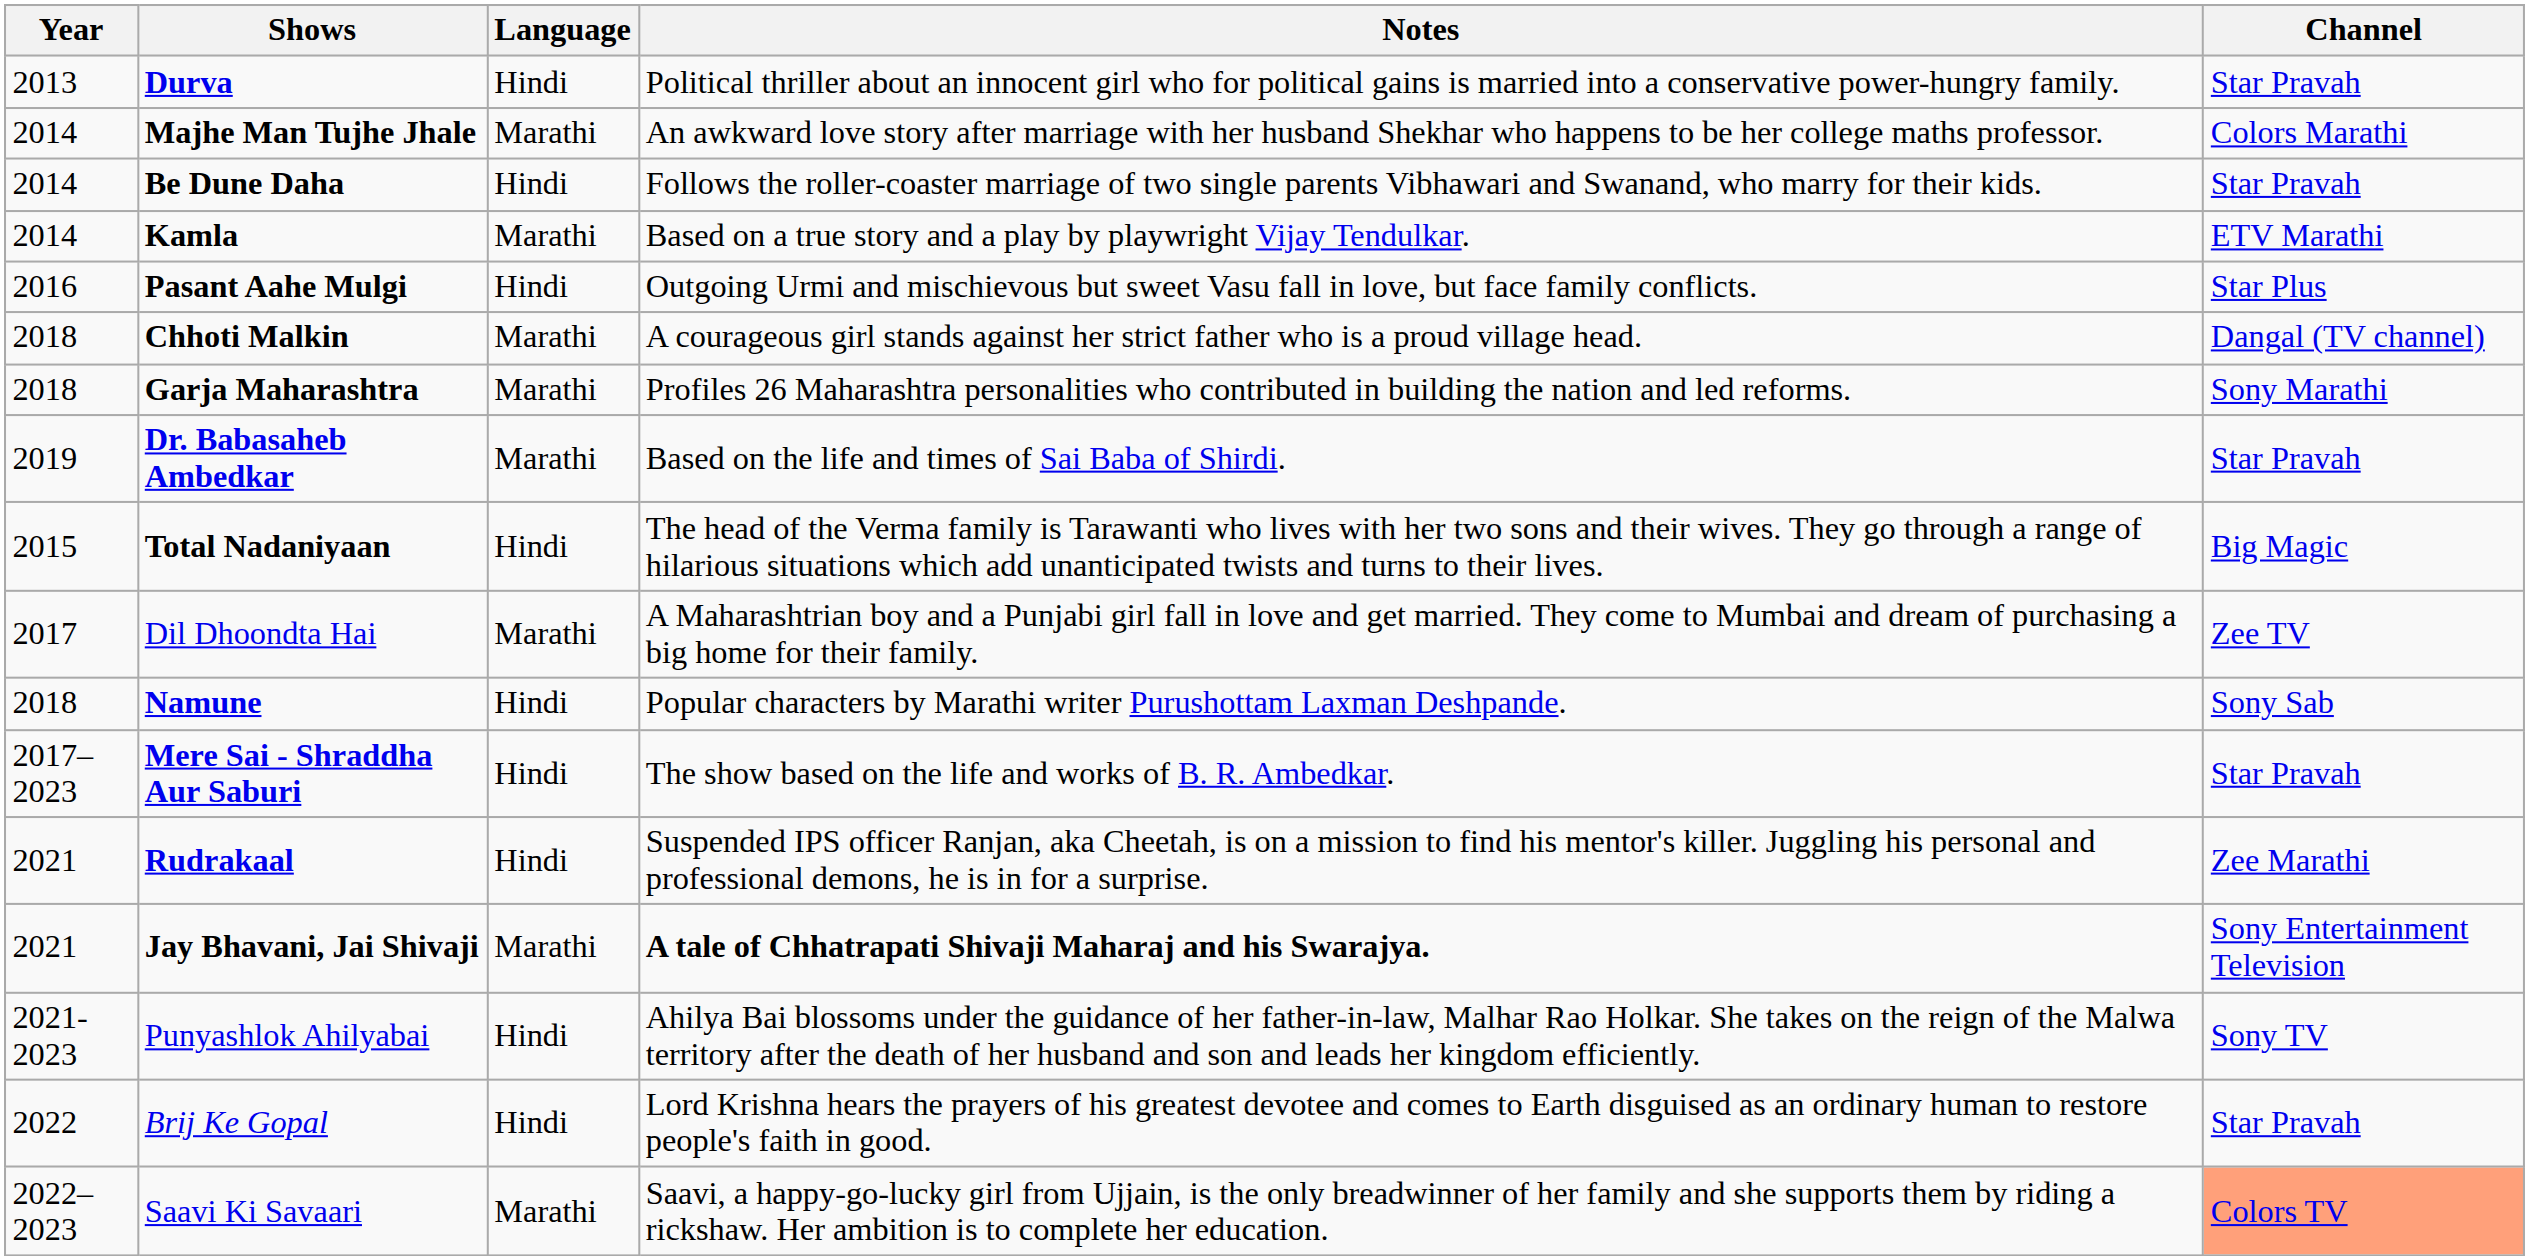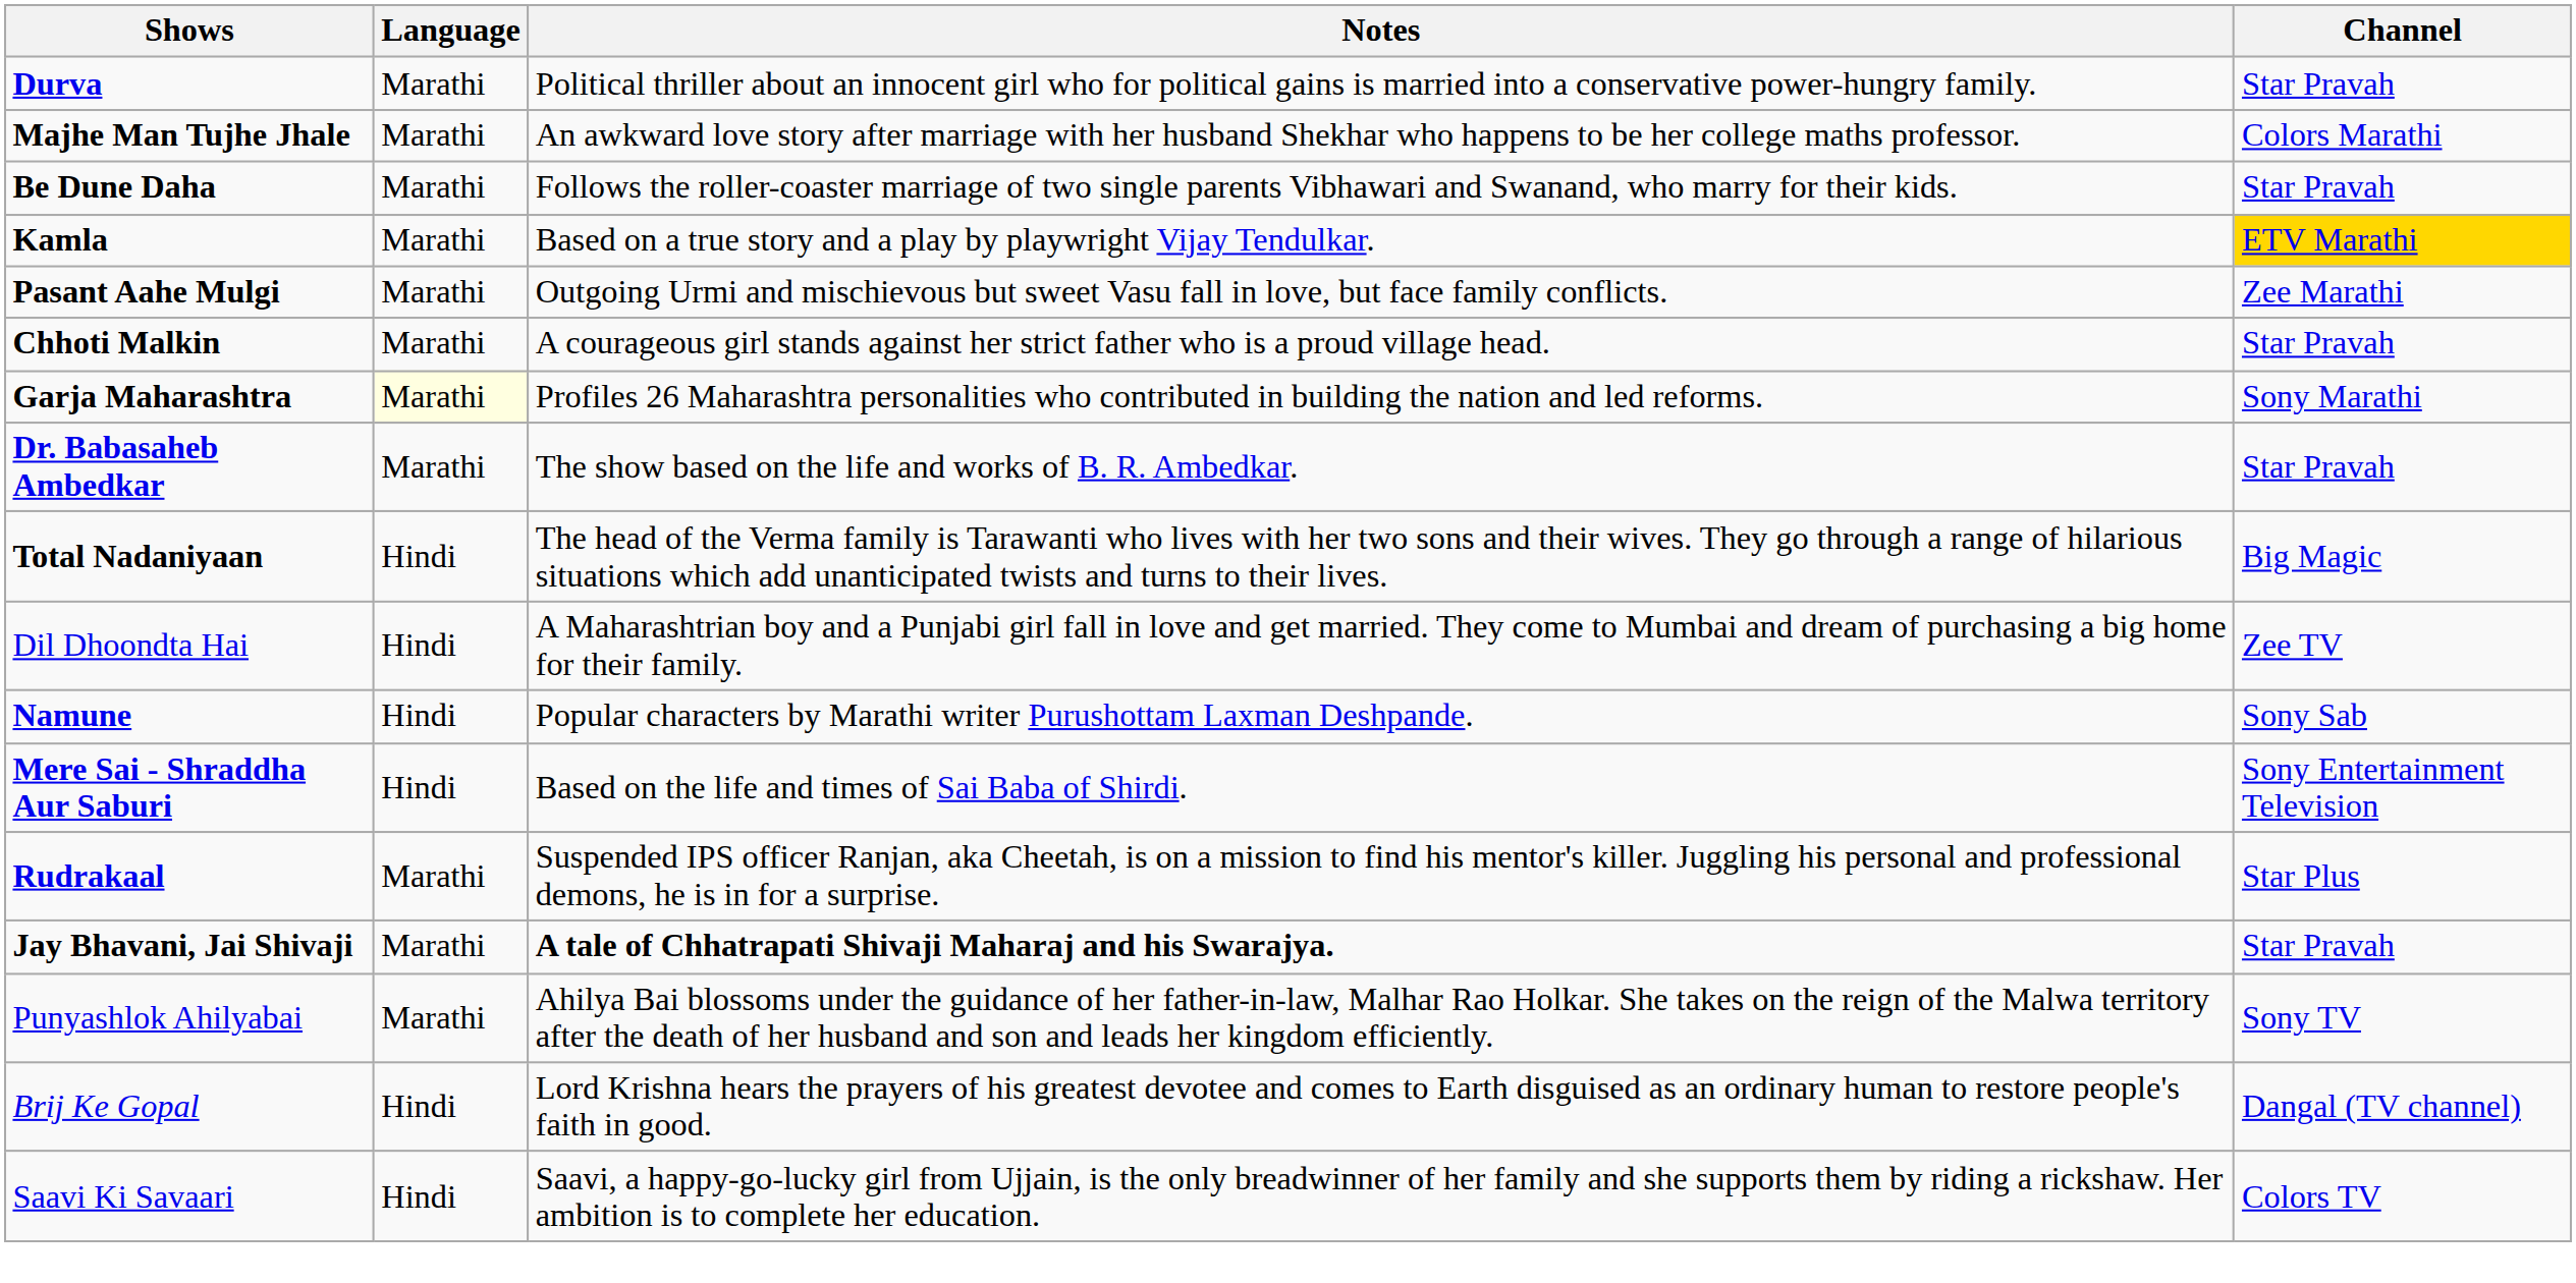- column: Year | 2013 | 2014 | 2014 | 2014 | 2016 | 2018 | 2018 | 2019 | 2015 | 2017 | 2018 | 2017–2023 | 2021 | 2021 | 2021-2023 | 2022 | 2022–2023
Durva | Language: Hindi -> Marathi
Be Dune Daha | Language: Hindi -> Marathi
Kamla | Channel: no background -> gold background
Pasant Aahe Mulgi | Language: Hindi -> Marathi
Pasant Aahe Mulgi | Channel: Star Plus -> Zee Marathi
Chhoti Malkin | Channel: Dangal (TV channel) -> Star Pravah
Garja Maharashtra | Language: no background -> lightyellow background
Dr. Babasaheb Ambedkar | Notes: Based on the life and times of Sai Baba of Shirdi. -> The show based on the life and works of B. R. Ambedkar.
Dil Dhoondta Hai | Language: Marathi -> Hindi
Mere Sai - Shraddha Aur Saburi | Notes: The show based on the life and works of B. R. Ambedkar. -> Based on the life and times of Sai Baba of Shirdi.
Mere Sai - Shraddha Aur Saburi | Channel: Star Pravah -> Sony Entertainment Television
Rudrakaal | Language: Hindi -> Marathi
Rudrakaal | Channel: Zee Marathi -> Star Plus
Jay Bhavani, Jai Shivaji | Channel: Sony Entertainment Television -> Star Pravah
Punyashlok Ahilyabai | Language: Hindi -> Marathi
Brij Ke Gopal | Channel: Star Pravah -> Dangal (TV channel)
Saavi Ki Savaari | Language: Marathi -> Hindi
Saavi Ki Savaari | Channel: lightsalmon background -> no background
